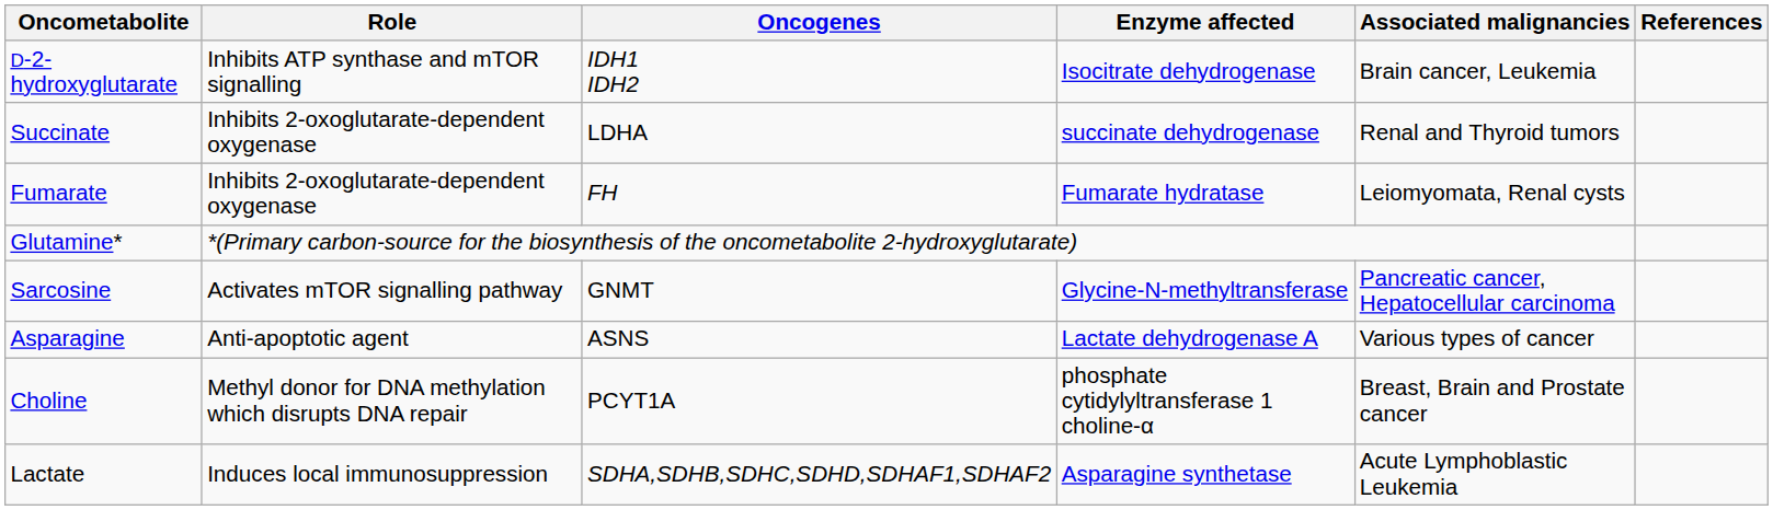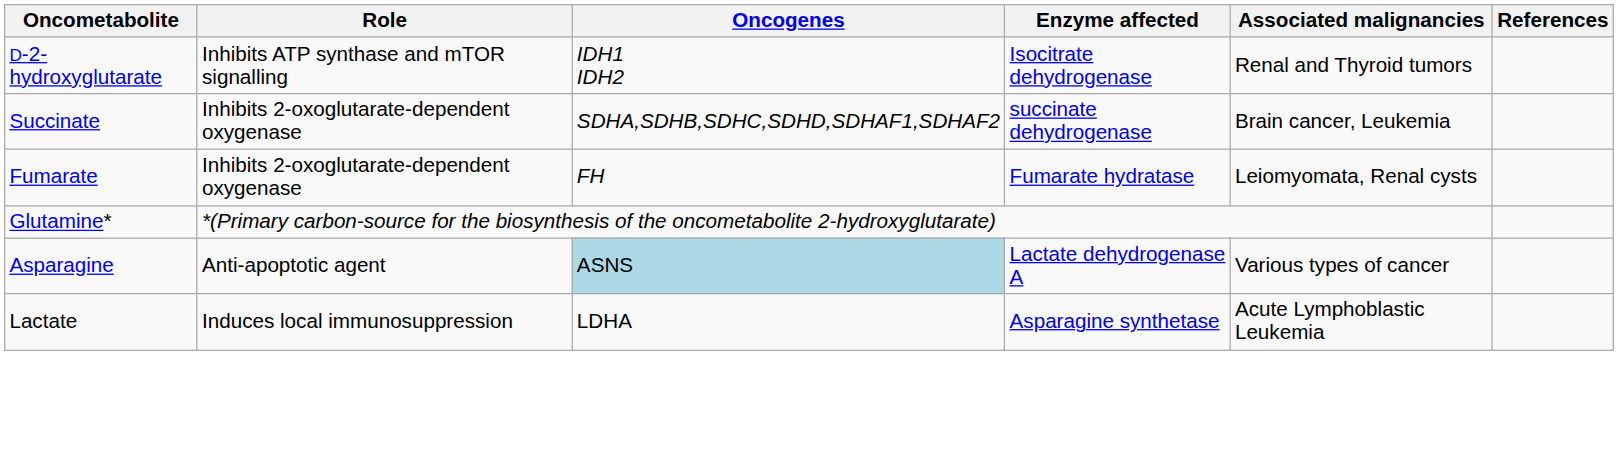D-2-hydroxyglutarate | Associated malignancies: Brain cancer, Leukemia -> Renal and Thyroid tumors
Succinate | Oncogenes: LDHA -> SDHA,SDHB,SDHC,SDHD,SDHAF1,SDHAF2
Succinate | Associated malignancies: Renal and Thyroid tumors -> Brain cancer, Leukemia
- row: Sarcosine | Activates mTOR signalling pathway | GNMT | Glycine-N-methyltransferase | Pancreatic cancer, Hepatocellular carcinoma
Asparagine | Oncogenes: no background -> lightblue background
- row: Choline | Methyl donor for DNA methylation which disrupts DNA repair | PCYT1A | phosphate cytidylyltransferase 1 choline-α | Breast, Brain and Prostate cancer
Lactate | Oncogenes: SDHA,SDHB,SDHC,SDHD,SDHAF1,SDHAF2 -> LDHA
